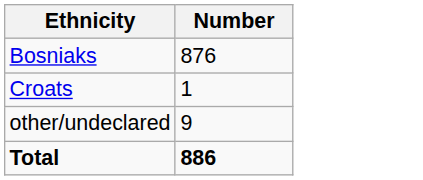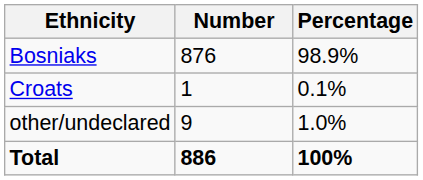+ column: Percentage | 98.9% | 0.1% | 1.0% | 100%
